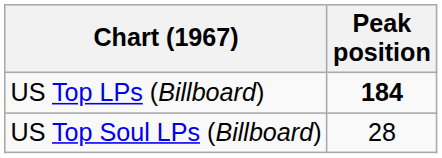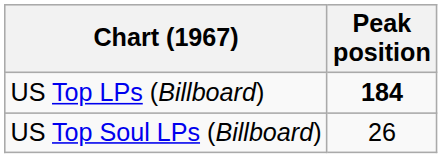US Top Soul LPs (Billboard) | Peak position: 28 -> 26
